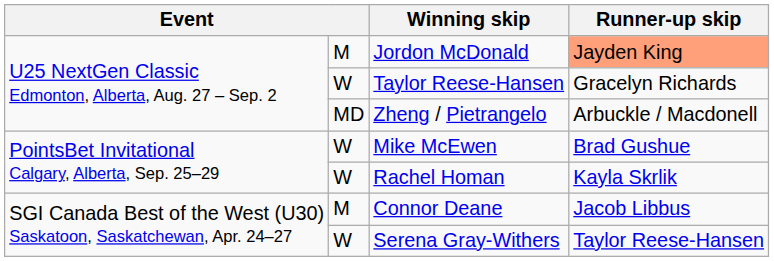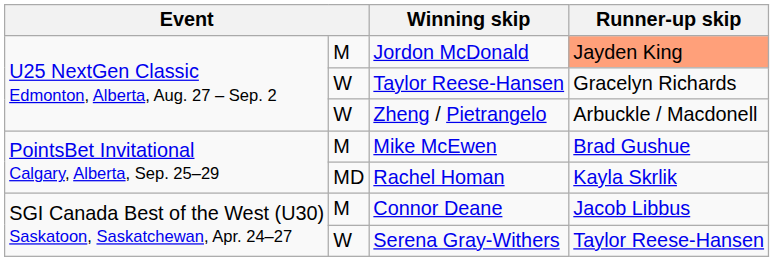Zheng / Pietrangelo | column 2: MD -> W
Mike McEwen | column 2: W -> M
Rachel Homan | column 2: W -> MD
